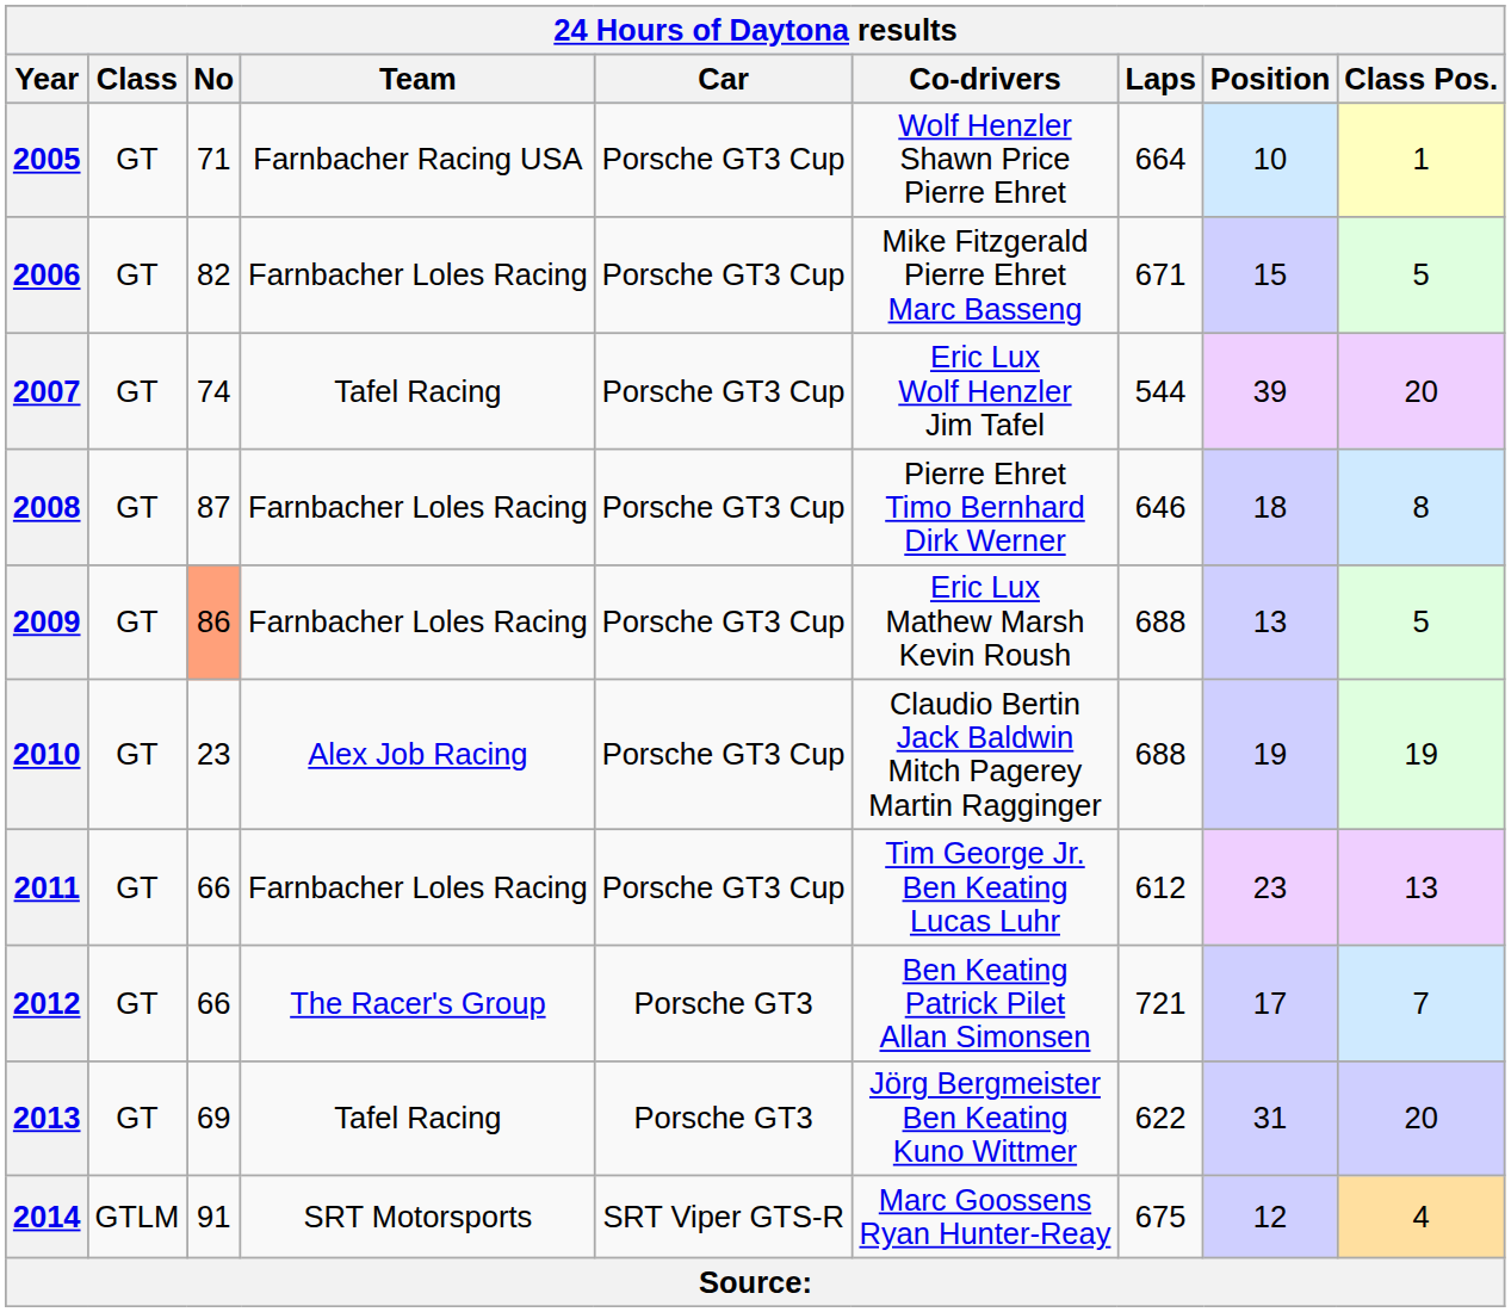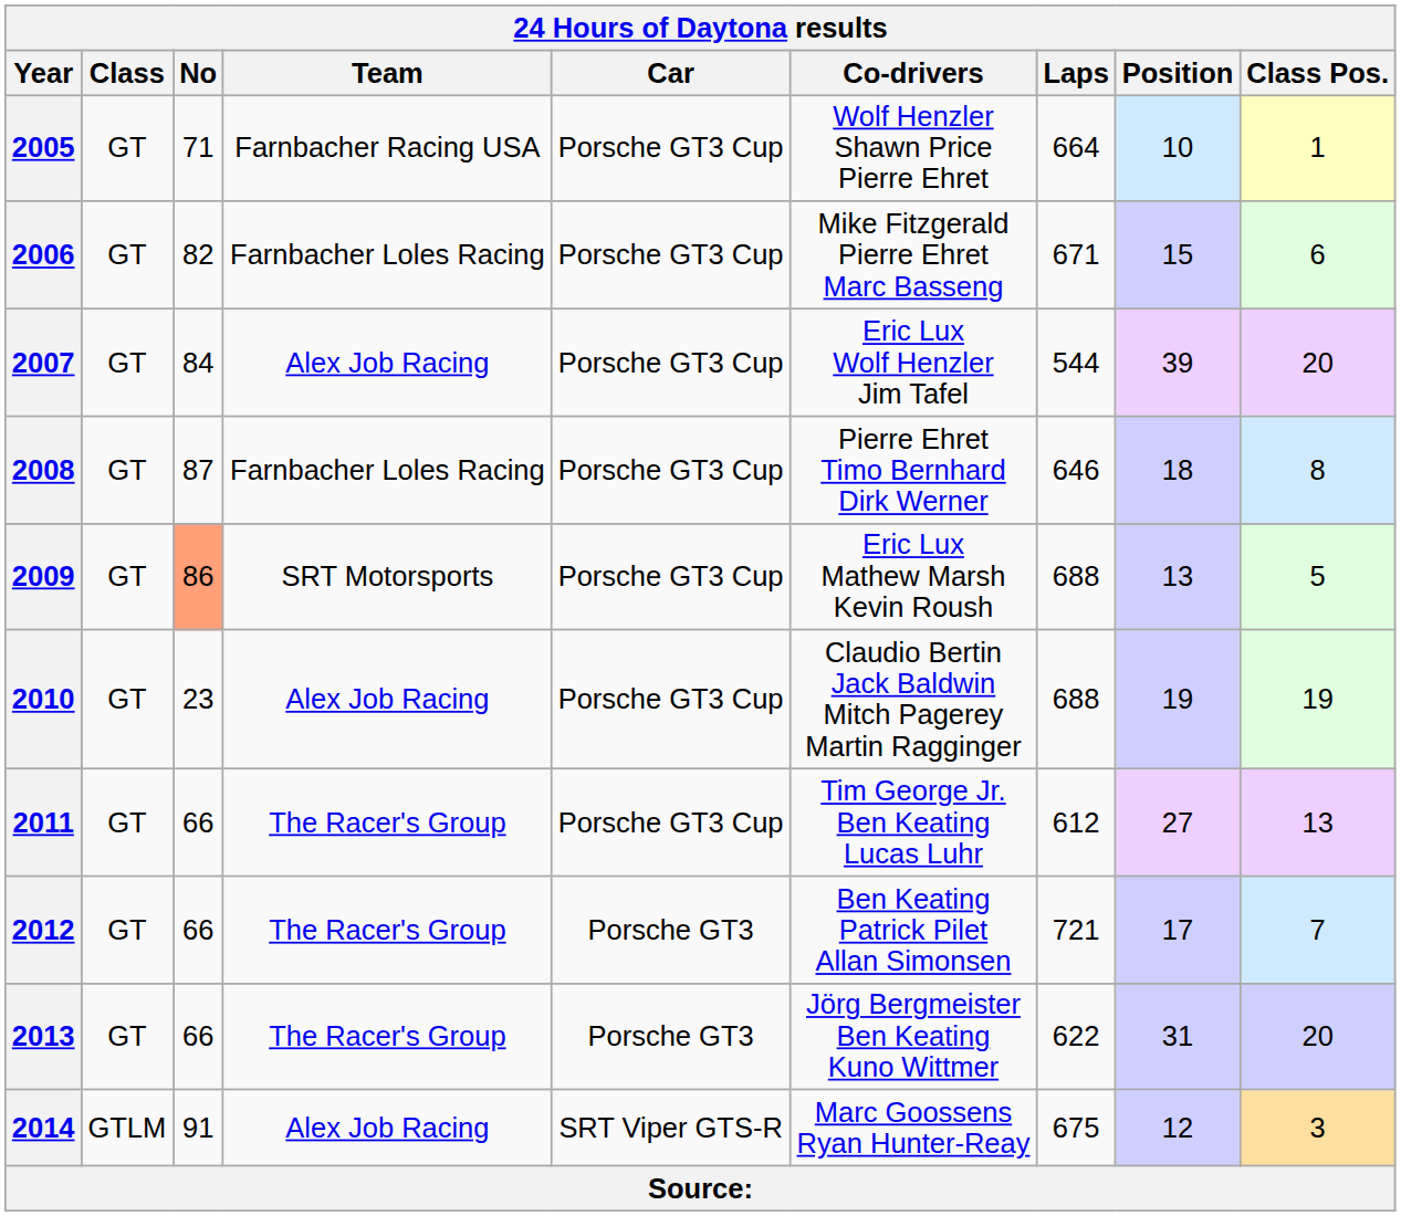2006 | Class Pos.: 5 -> 6
2007 | No: 74 -> 84
2007 | Team: Tafel Racing -> Alex Job Racing
2009 | Team: Farnbacher Loles Racing -> SRT Motorsports
2011 | Team: Farnbacher Loles Racing -> The Racer's Group
2011 | Position: 23 -> 27
2013 | No: 69 -> 66
2013 | Team: Tafel Racing -> The Racer's Group
2014 | Team: SRT Motorsports -> Alex Job Racing
2014 | Class Pos.: 4 -> 3
